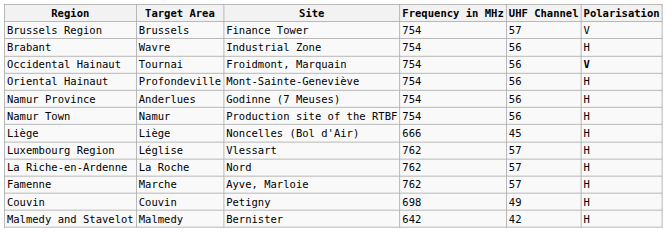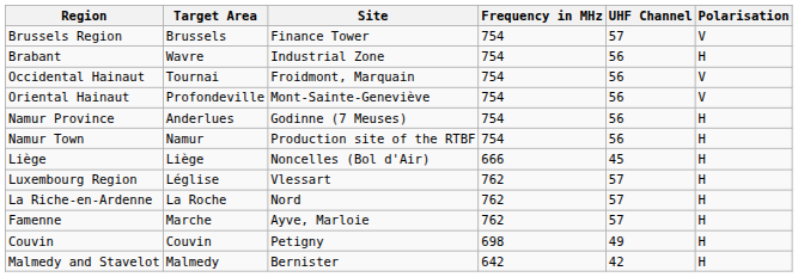Occidental Hainaut | Polarisation: bold -> normal
Oriental Hainaut | Polarisation: H -> V
